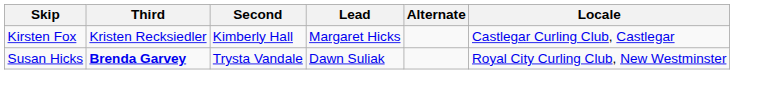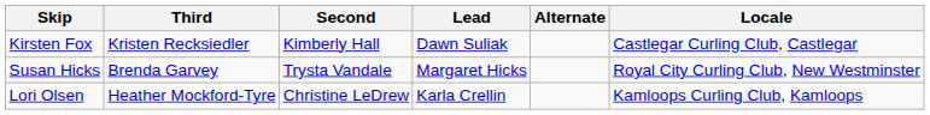Kirsten Fox | Lead: Margaret Hicks -> Dawn Suliak
Susan Hicks | Third: bold -> normal
Susan Hicks | Lead: Dawn Suliak -> Margaret Hicks
+ row: Lori Olsen | Heather Mockford-Tyre | Christine LeDrew | Karla Crellin | Kamloops Curling Club, Kamloops
